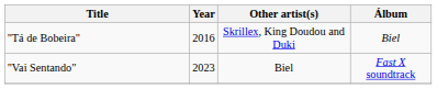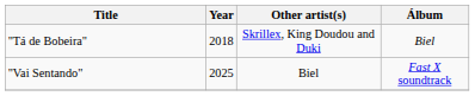"Tá de Bobeira" | Year: 2016 -> 2018
"Vai Sentando" | Year: 2023 -> 2025
